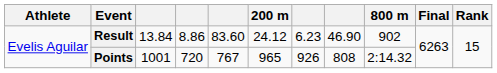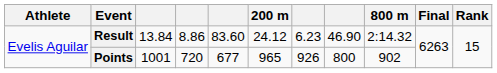Result | 800 m: 902 -> 2:14.32
Points | column 5: 767 -> 677
Points | column 8: 808 -> 800
Points | 800 m: 2:14.32 -> 902
